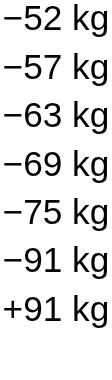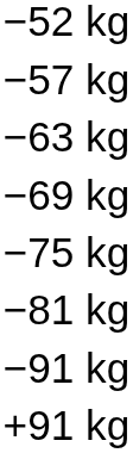+ row: −81 kg
